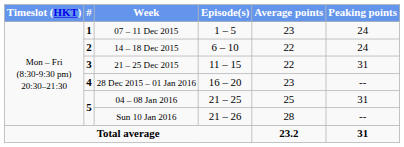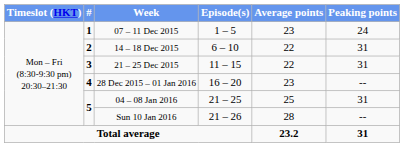14 – 18 Dec 2015 | Peaking points: 24 -> 31
